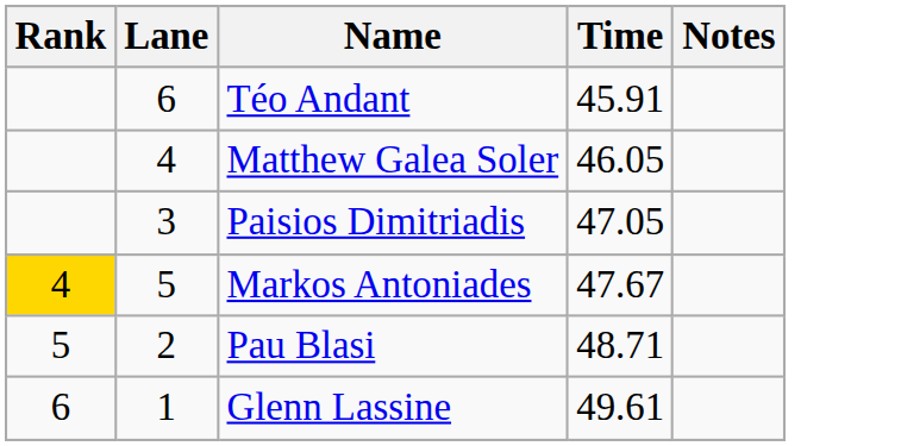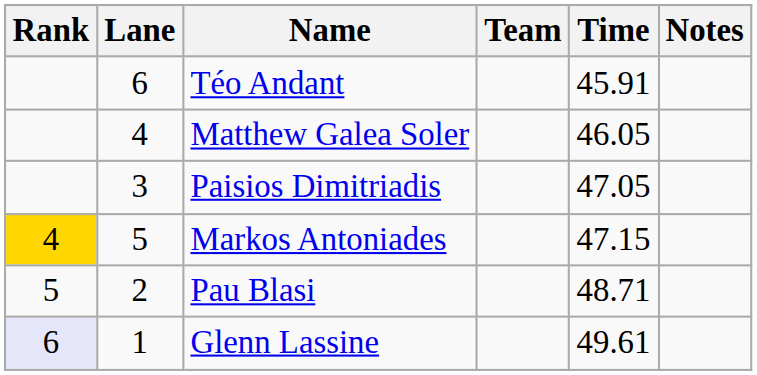+ column: Team
Markos Antoniades | Time: 47.67 -> 47.15
Glenn Lassine | Rank: no background -> lavender background
